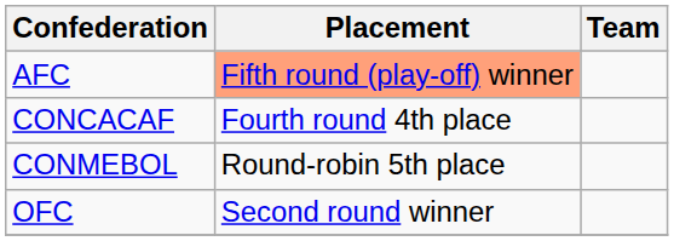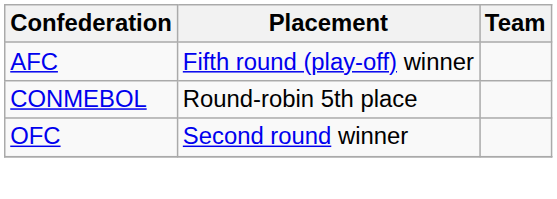AFC | Placement: lightsalmon background -> no background
- row: CONCACAF | Fourth round 4th place
